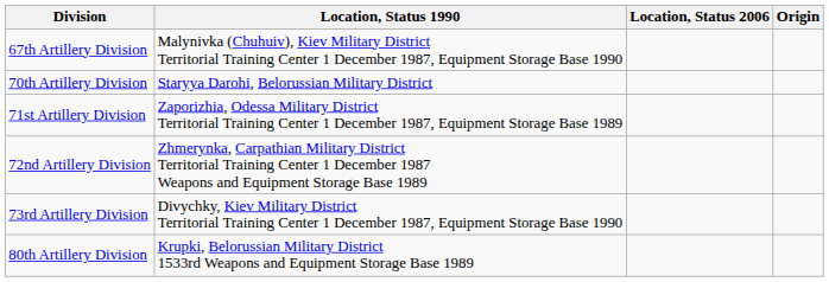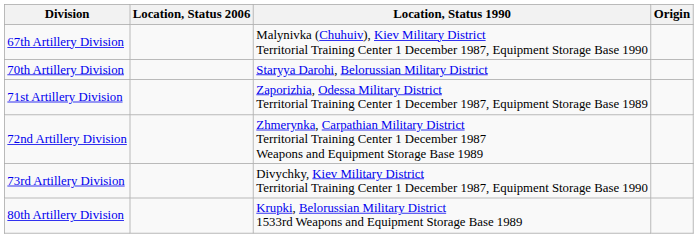columns swapped: Location, Status 1990 <-> Location, Status 2006
